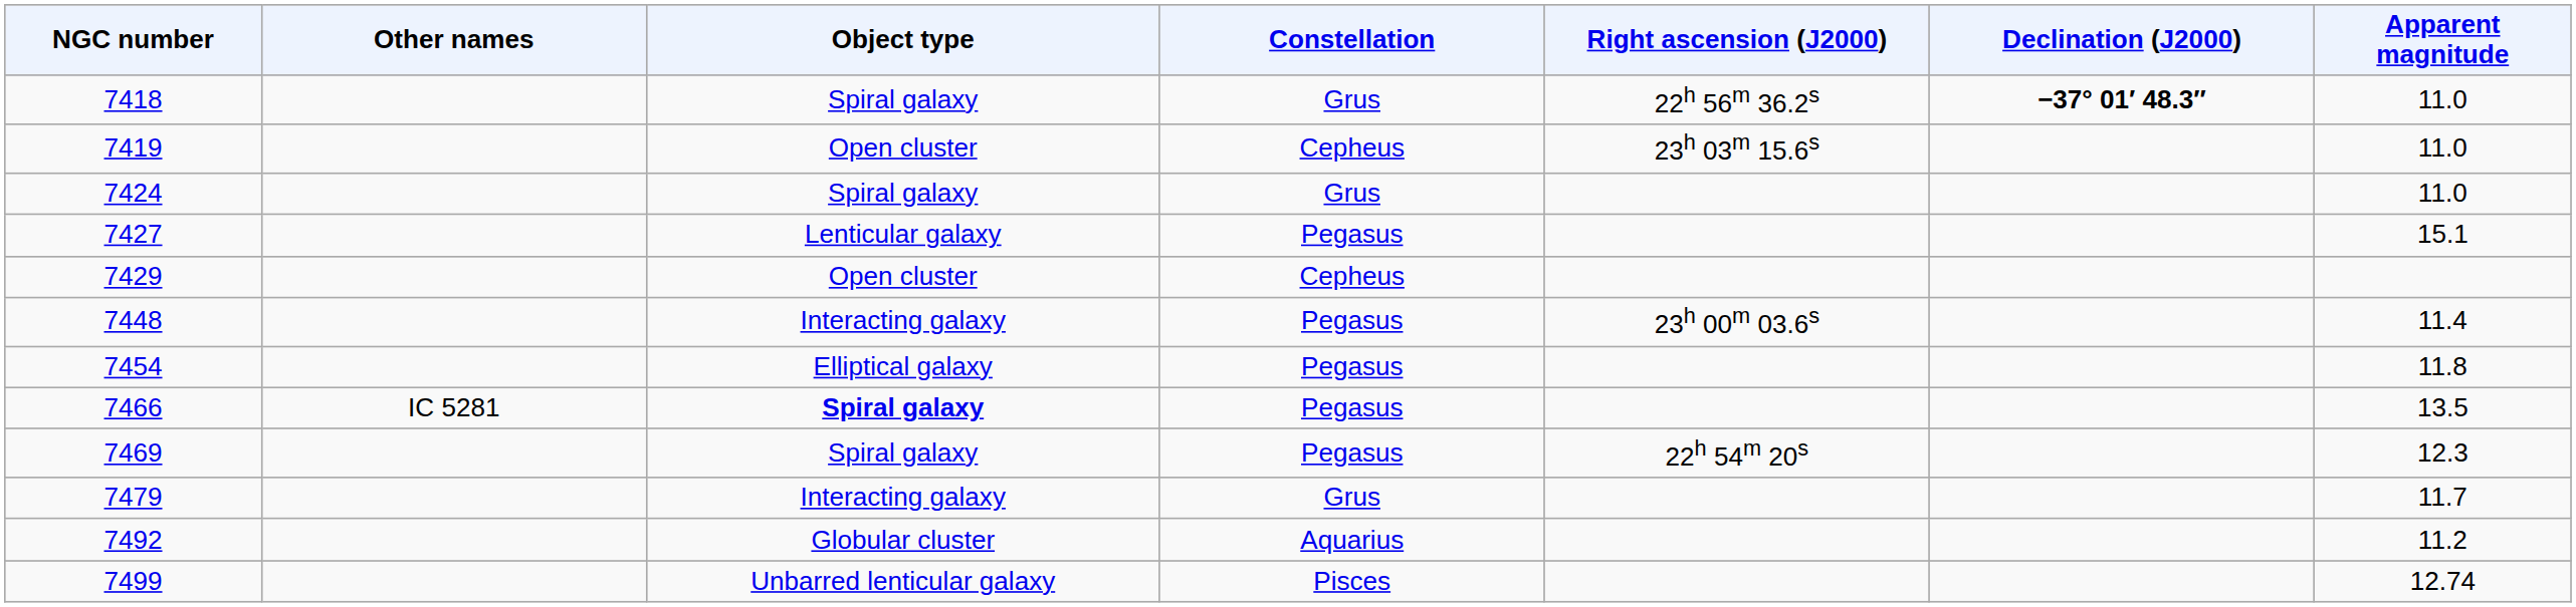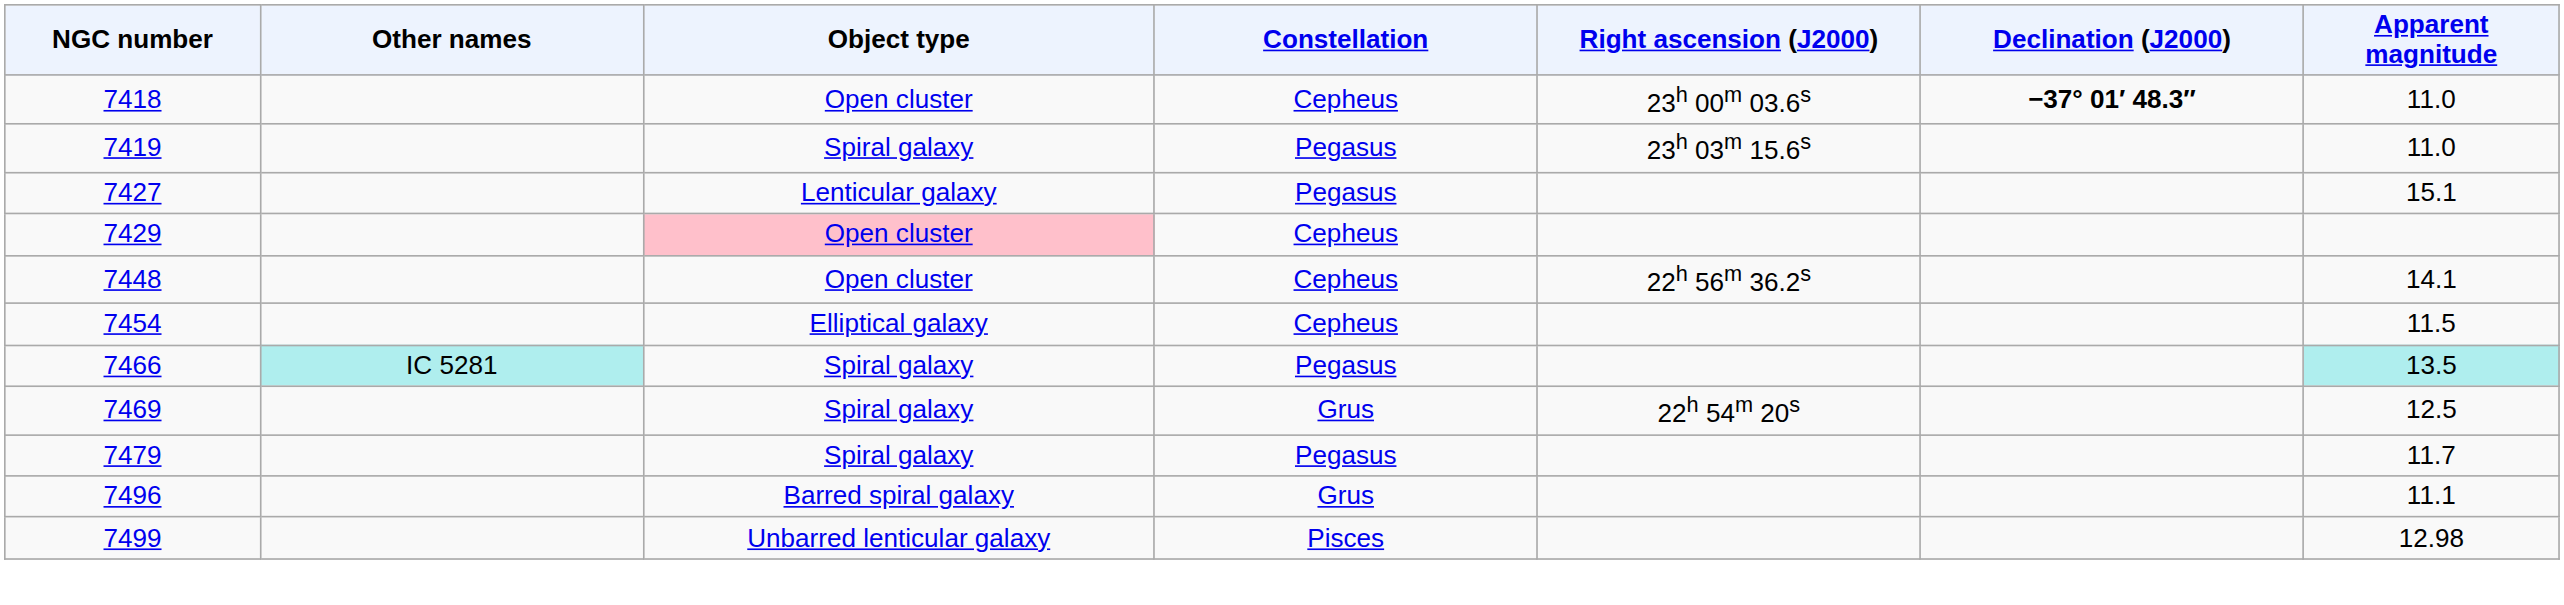7418 | Object type: Spiral galaxy -> Open cluster
7418 | Constellation: Grus -> Cepheus
7418 | Right ascension (J2000): 22h 56m 36.2s -> 23h 00m 03.6s
7419 | Object type: Open cluster -> Spiral galaxy
7419 | Constellation: Cepheus -> Pegasus
- row: 7424 | Spiral galaxy | Grus | 11.0
7429 | Object type: no background -> pink background
7448 | Object type: Interacting galaxy -> Open cluster
7448 | Constellation: Pegasus -> Cepheus
7448 | Right ascension (J2000): 23h 00m 03.6s -> 22h 56m 36.2s
7448 | Apparent magnitude: 11.4 -> 14.1
7454 | Constellation: Pegasus -> Cepheus
7454 | Apparent magnitude: 11.8 -> 11.5
7466 | Other names: no background -> paleturquoise background
7466 | Object type: bold -> normal
7466 | Apparent magnitude: no background -> paleturquoise background
7469 | Constellation: Pegasus -> Grus
7469 | Apparent magnitude: 12.3 -> 12.5
7479 | Object type: Interacting galaxy -> Spiral galaxy
7479 | Constellation: Grus -> Pegasus
- row: 7492 | Globular cluster | Aquarius | 11.2
+ row: 7496 | Barred spiral galaxy | Grus | 11.1
7499 | Apparent magnitude: 12.74 -> 12.98
